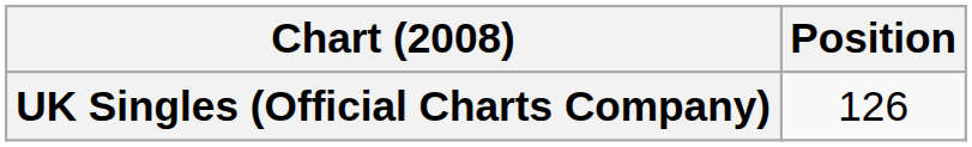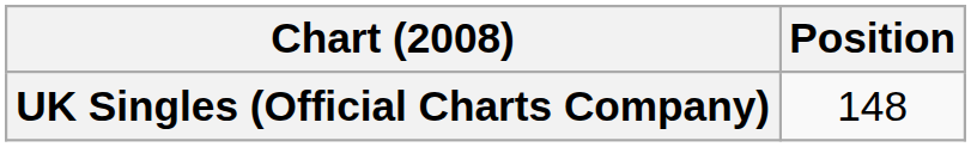UK Singles (Official Charts Company) | Position: 126 -> 148
